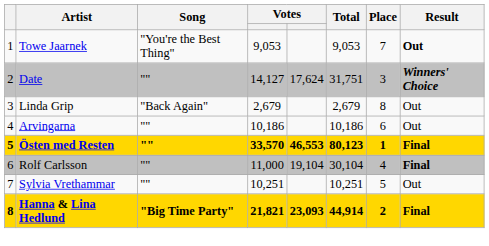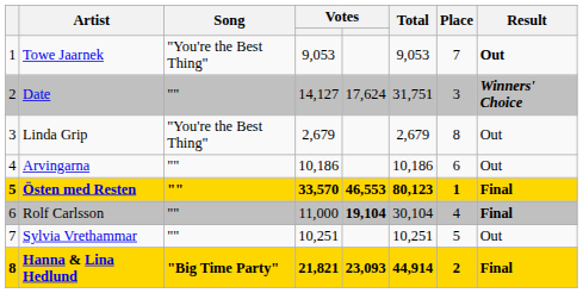Linda Grip | Song: "Back Again" -> "You're the Best Thing"
Rolf Carlsson | column 5: normal -> bold
